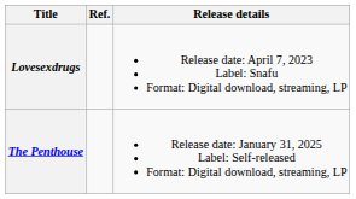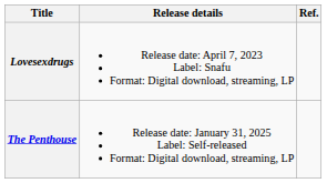columns swapped: Release details <-> Ref.
